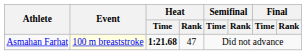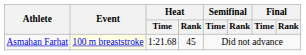Asmahan Farhat | Heat / Time: bold -> normal
Asmahan Farhat | Heat / Rank: 47 -> 45
